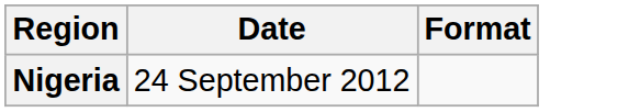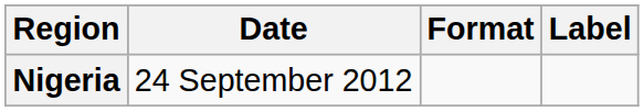+ column: Label
